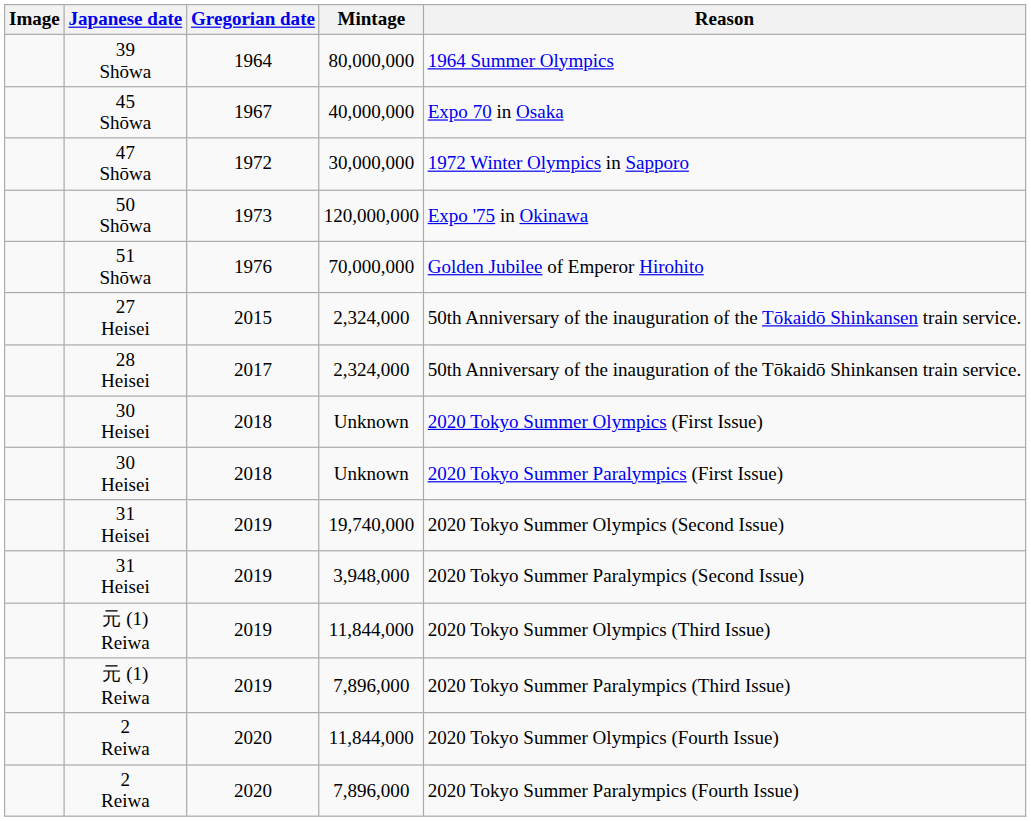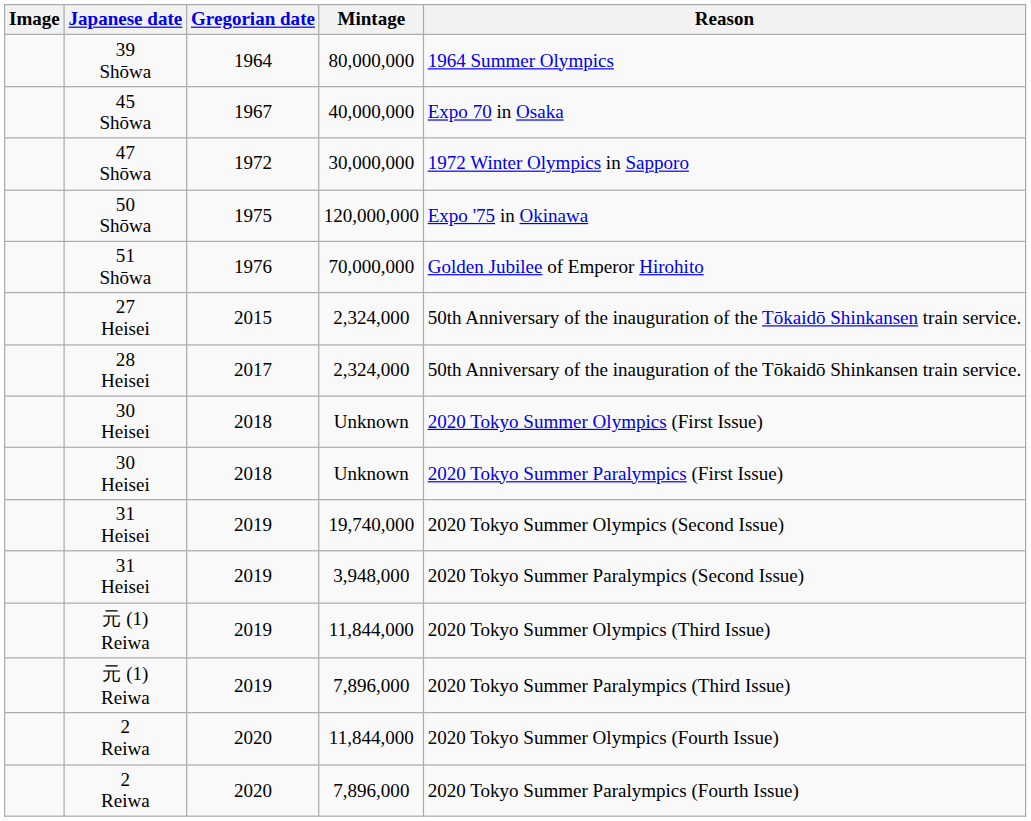50 Shōwa | Gregorian date: 1973 -> 1975
